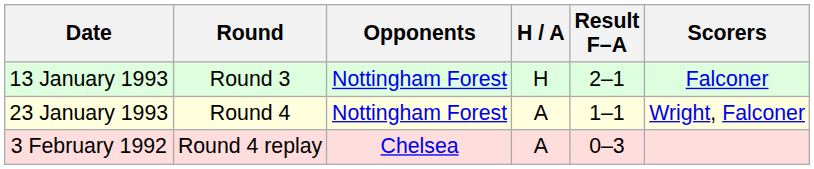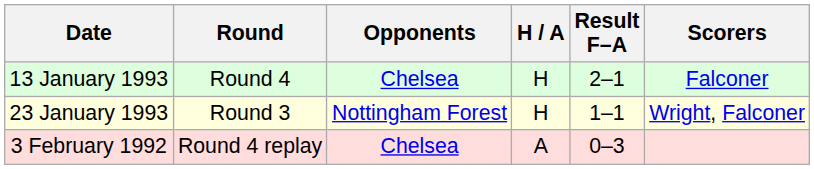13 January 1993 | Round: Round 3 -> Round 4
13 January 1993 | Opponents: Nottingham Forest -> Chelsea
23 January 1993 | Round: Round 4 -> Round 3
23 January 1993 | H / A: A -> H
